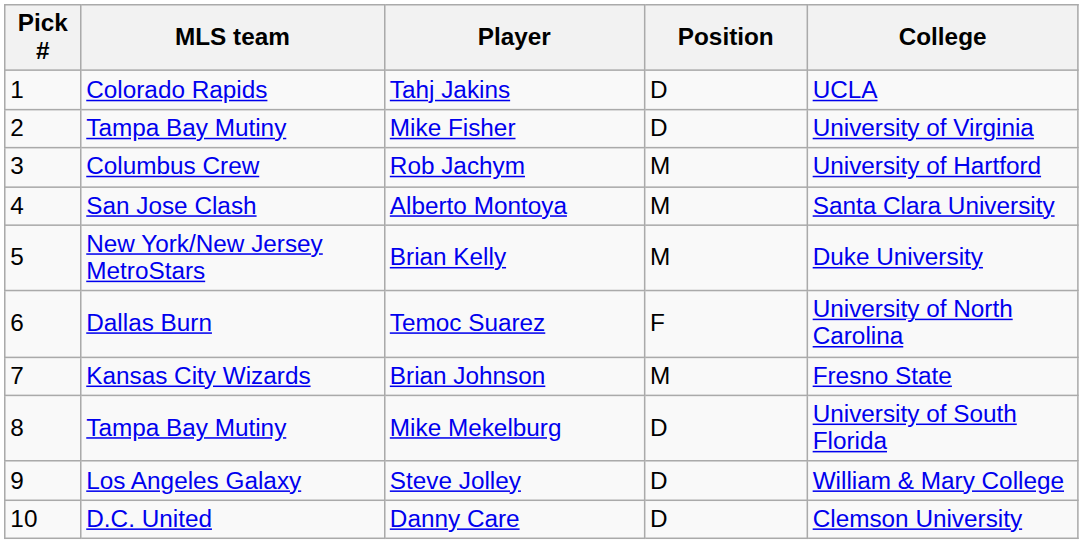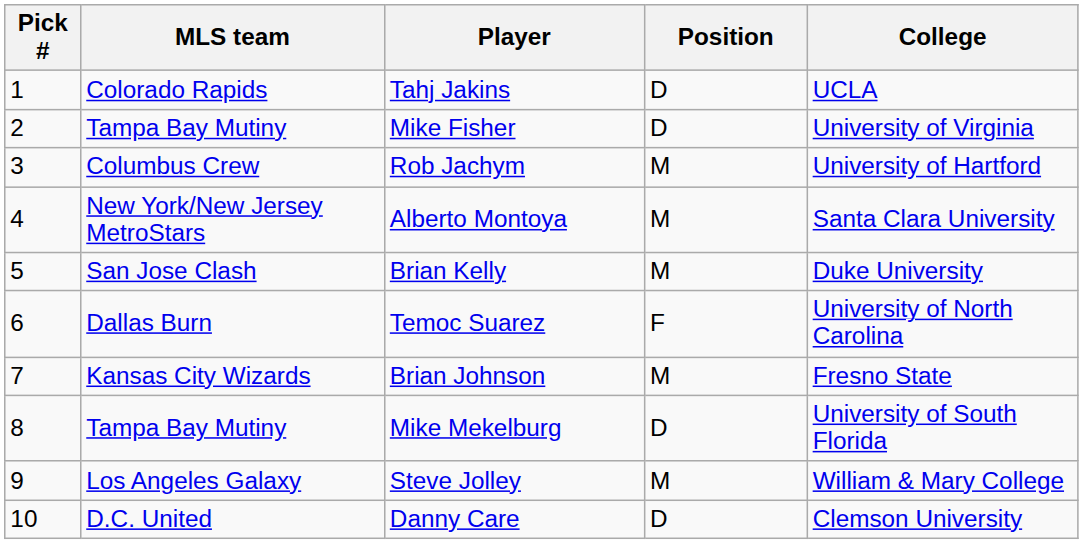Alberto Montoya | MLS team: San Jose Clash -> New York/New Jersey MetroStars
Brian Kelly | MLS team: New York/New Jersey MetroStars -> San Jose Clash
Steve Jolley | Position: D -> M
